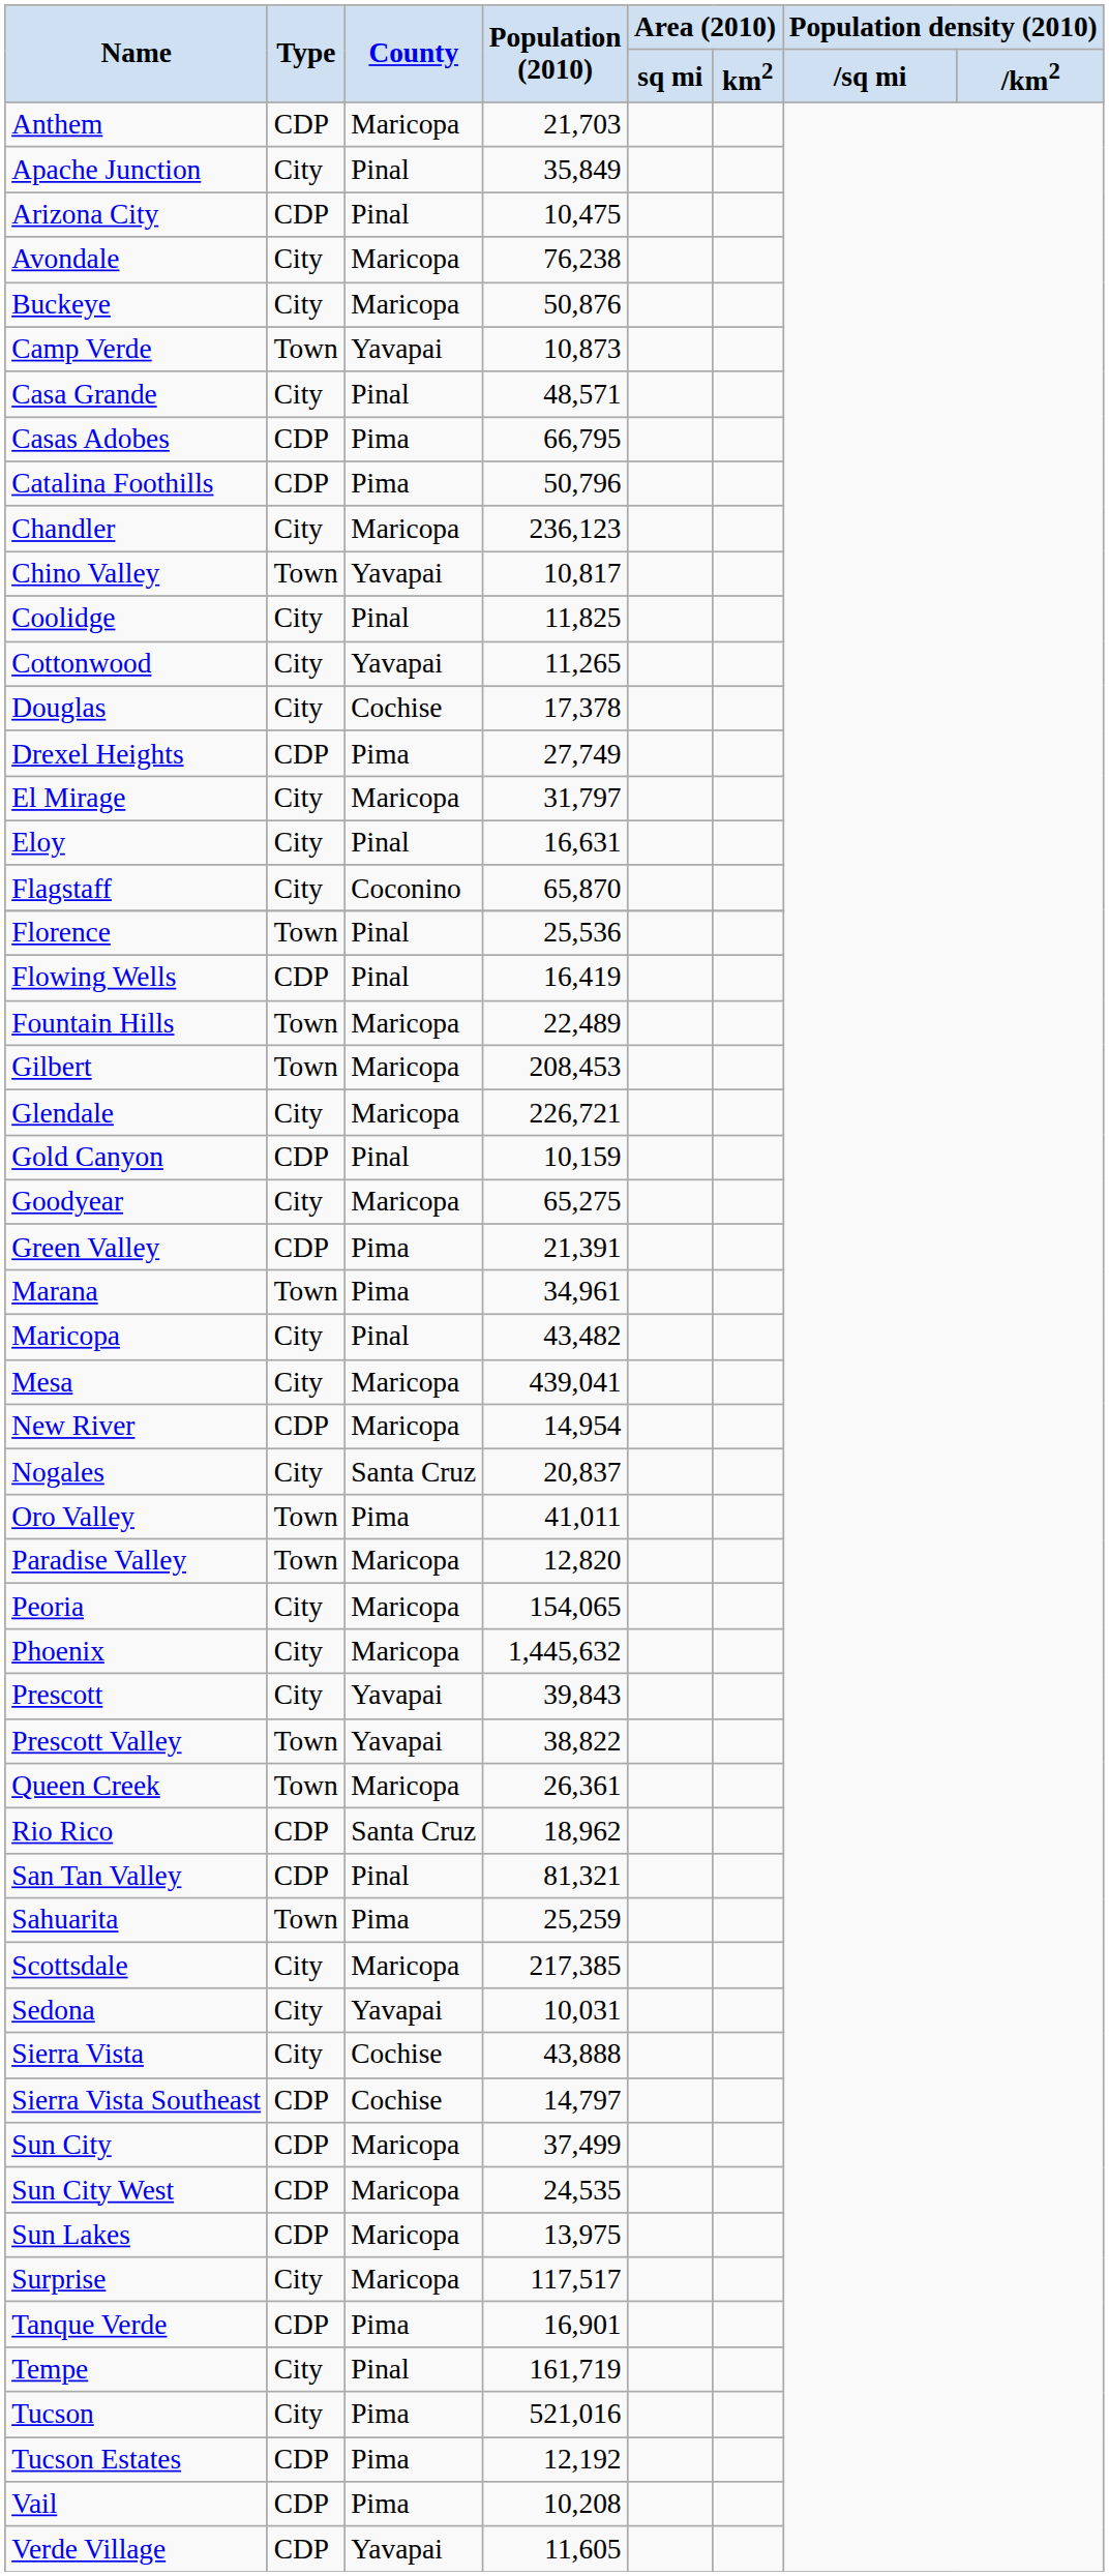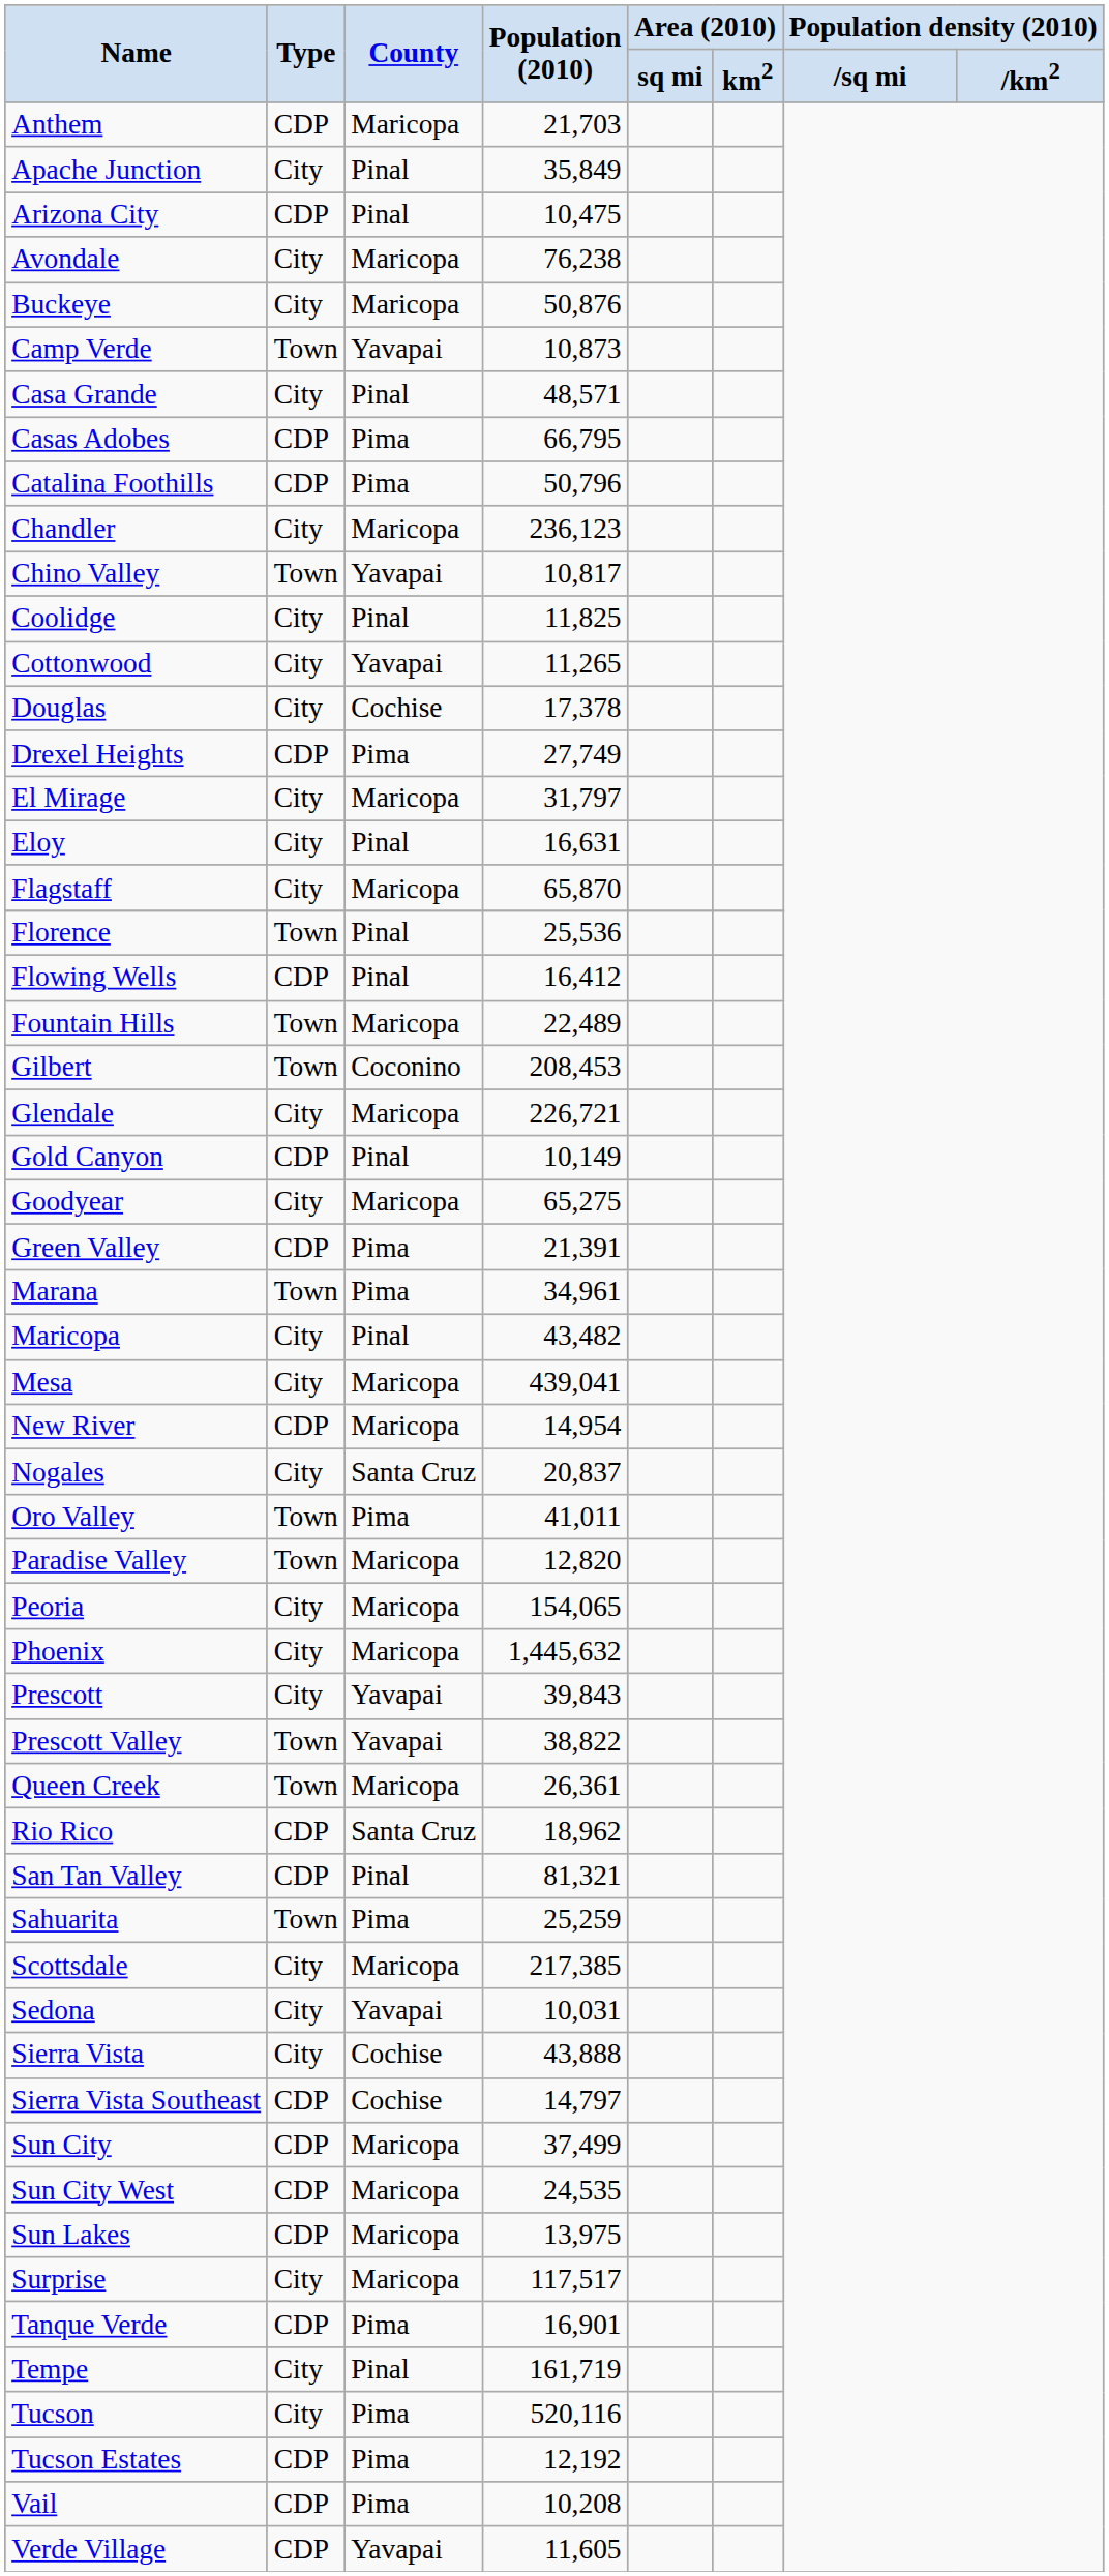Flagstaff | County: Coconino -> Maricopa
Flowing Wells | Population (2010): 16,419 -> 16,412
Gilbert | County: Maricopa -> Coconino
Gold Canyon | Population (2010): 10,159 -> 10,149
Tucson | Population (2010): 521,016 -> 520,116
